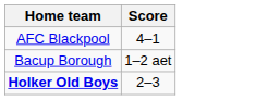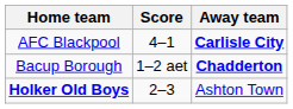+ column: Away team | Carlisle City | Chadderton | Ashton Town
